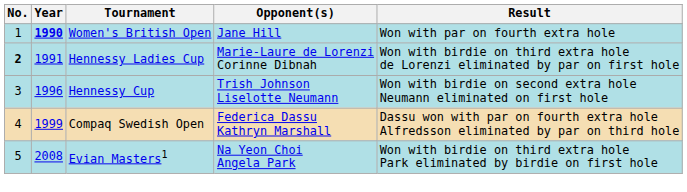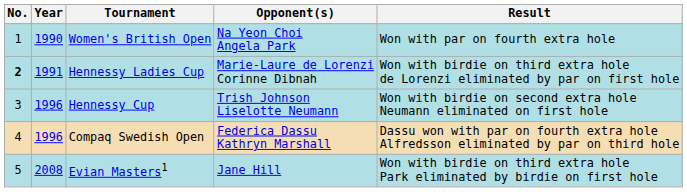Women's British Open | Year: bold -> normal
Women's British Open | Opponent(s): Jane Hill -> Na Yeon Choi Angela Park
Compaq Swedish Open | Year: 1999 -> 1996
Evian Masters1 | Opponent(s): Na Yeon Choi Angela Park -> Jane Hill
